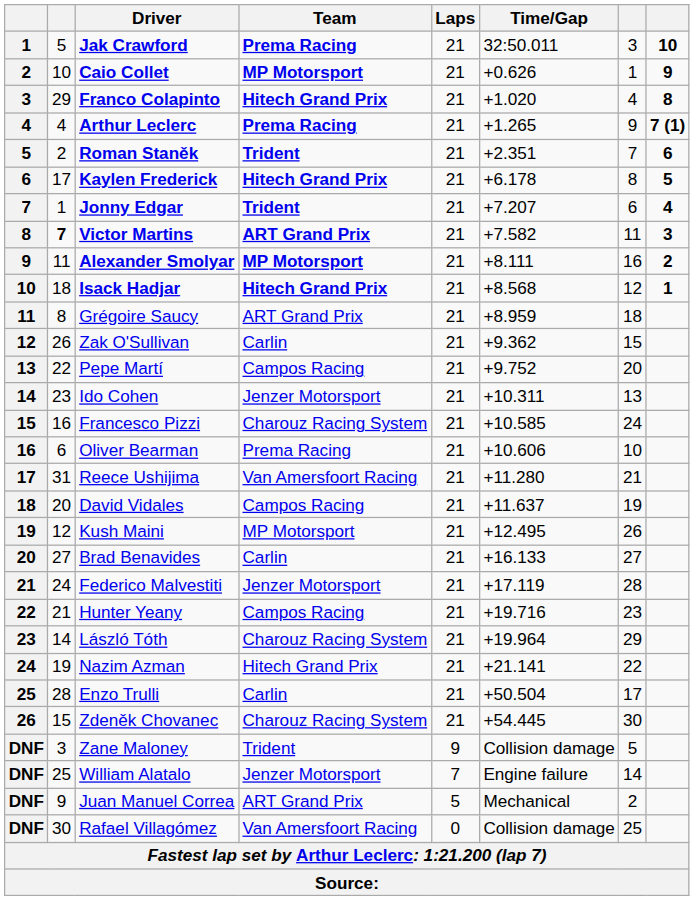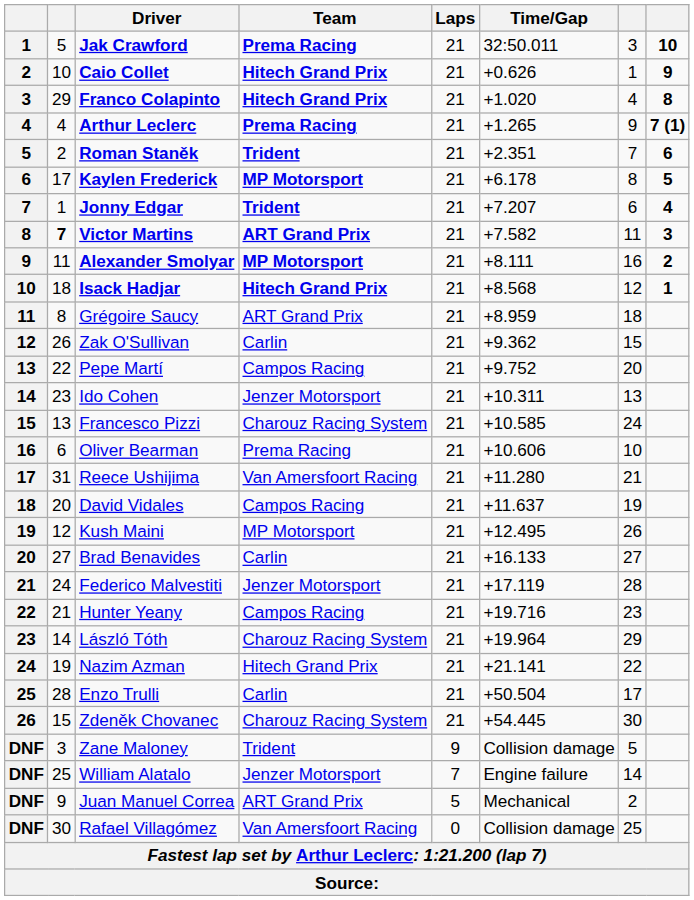Caio Collet | Team: MP Motorsport -> Hitech Grand Prix
Kaylen Frederick | Team: Hitech Grand Prix -> MP Motorsport
Francesco Pizzi | column 2: 16 -> 13
